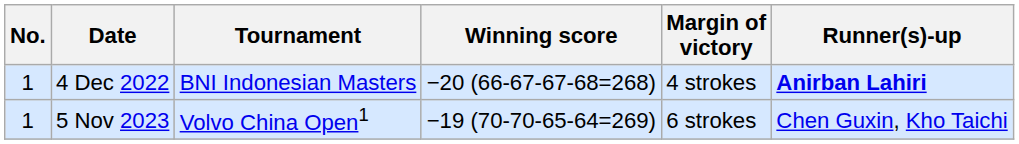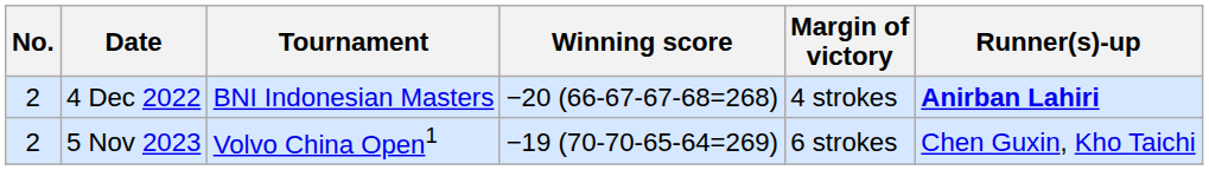4 Dec 2022 | No.: 1 -> 2
5 Nov 2023 | No.: 1 -> 2
